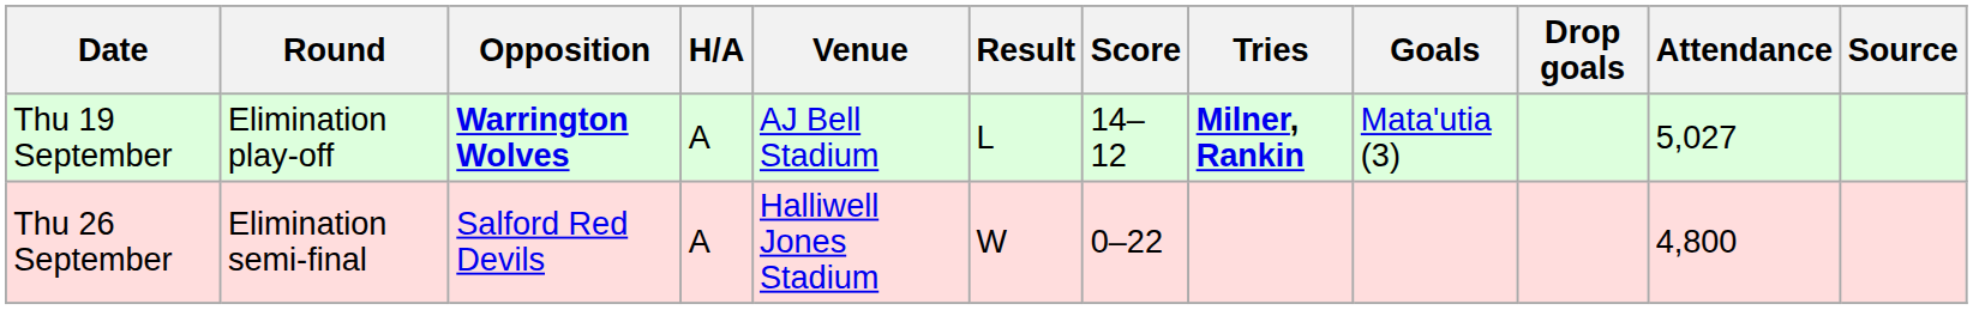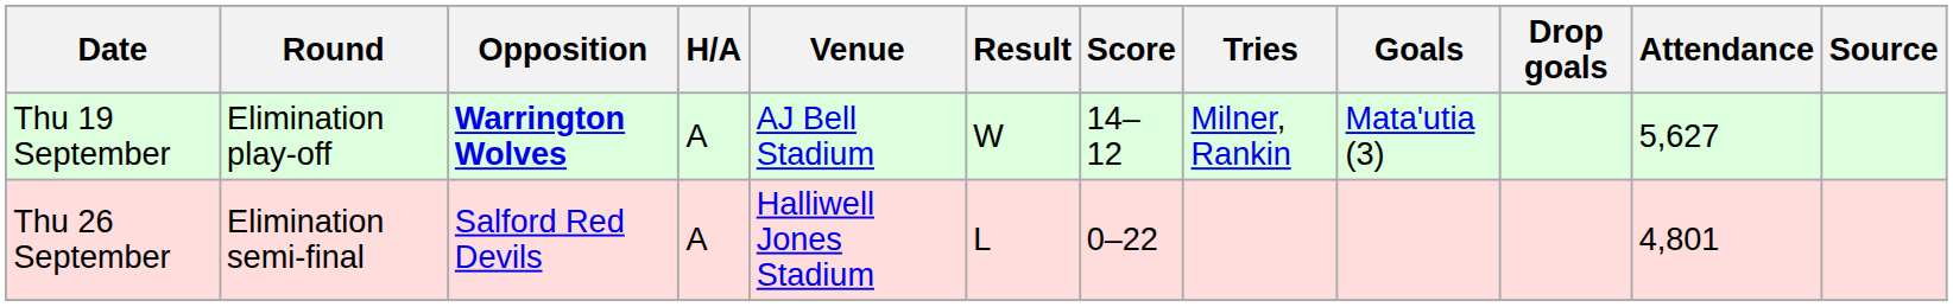Thu 19 September | Result: L -> W
Thu 19 September | Tries: bold -> normal
Thu 19 September | Attendance: 5,027 -> 5,627
Thu 26 September | Result: W -> L
Thu 26 September | Attendance: 4,800 -> 4,801
